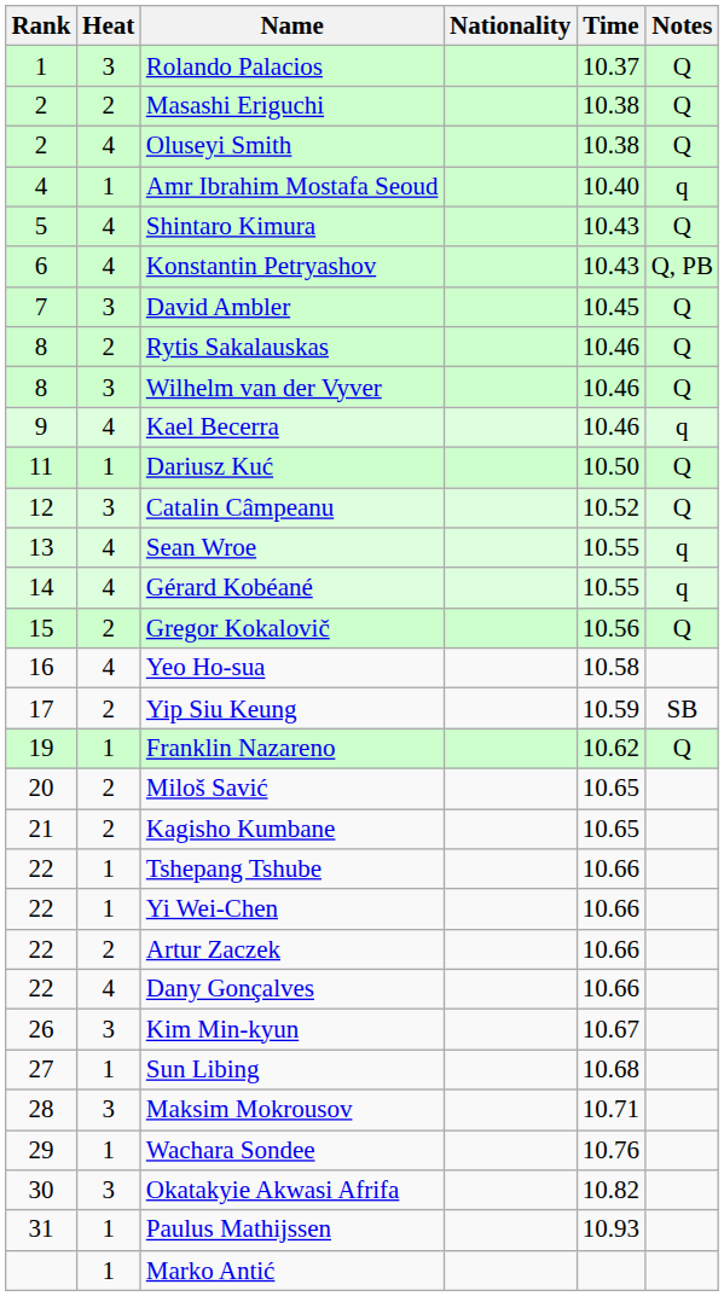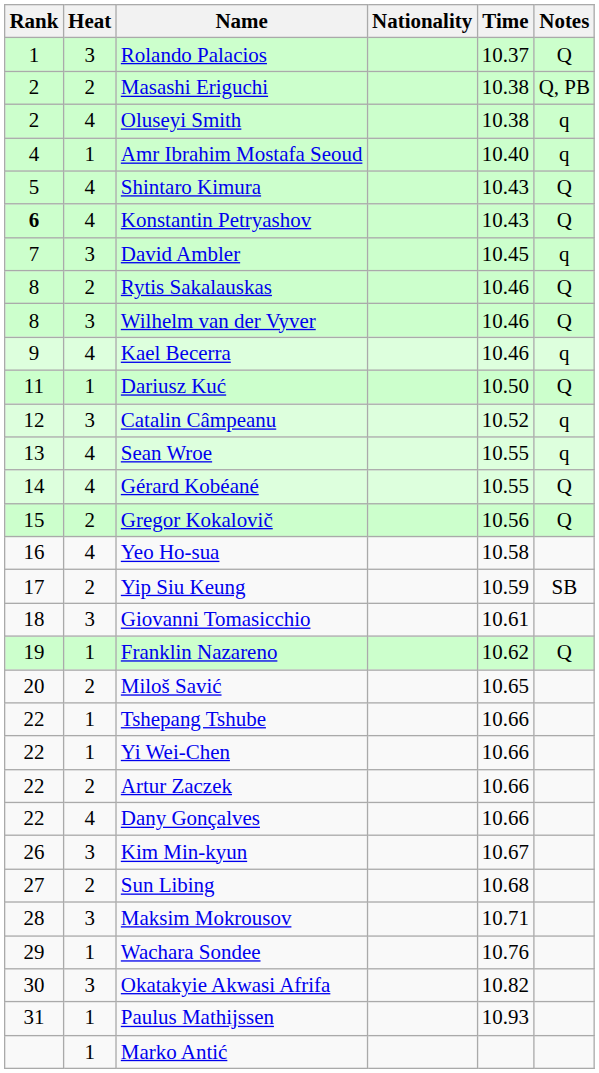Masashi Eriguchi | Notes: Q -> Q, PB
Oluseyi Smith | Notes: Q -> q
Konstantin Petryashov | Rank: normal -> bold
Konstantin Petryashov | Notes: Q, PB -> Q
David Ambler | Notes: Q -> q
Catalin Câmpeanu | Notes: Q -> q
Gérard Kobéané | Notes: q -> Q
+ row: 18 | 3 | Giovanni Tomasicchio | 10.61
- row: 21 | 2 | Kagisho Kumbane | 10.65
Sun Libing | Heat: 1 -> 2
